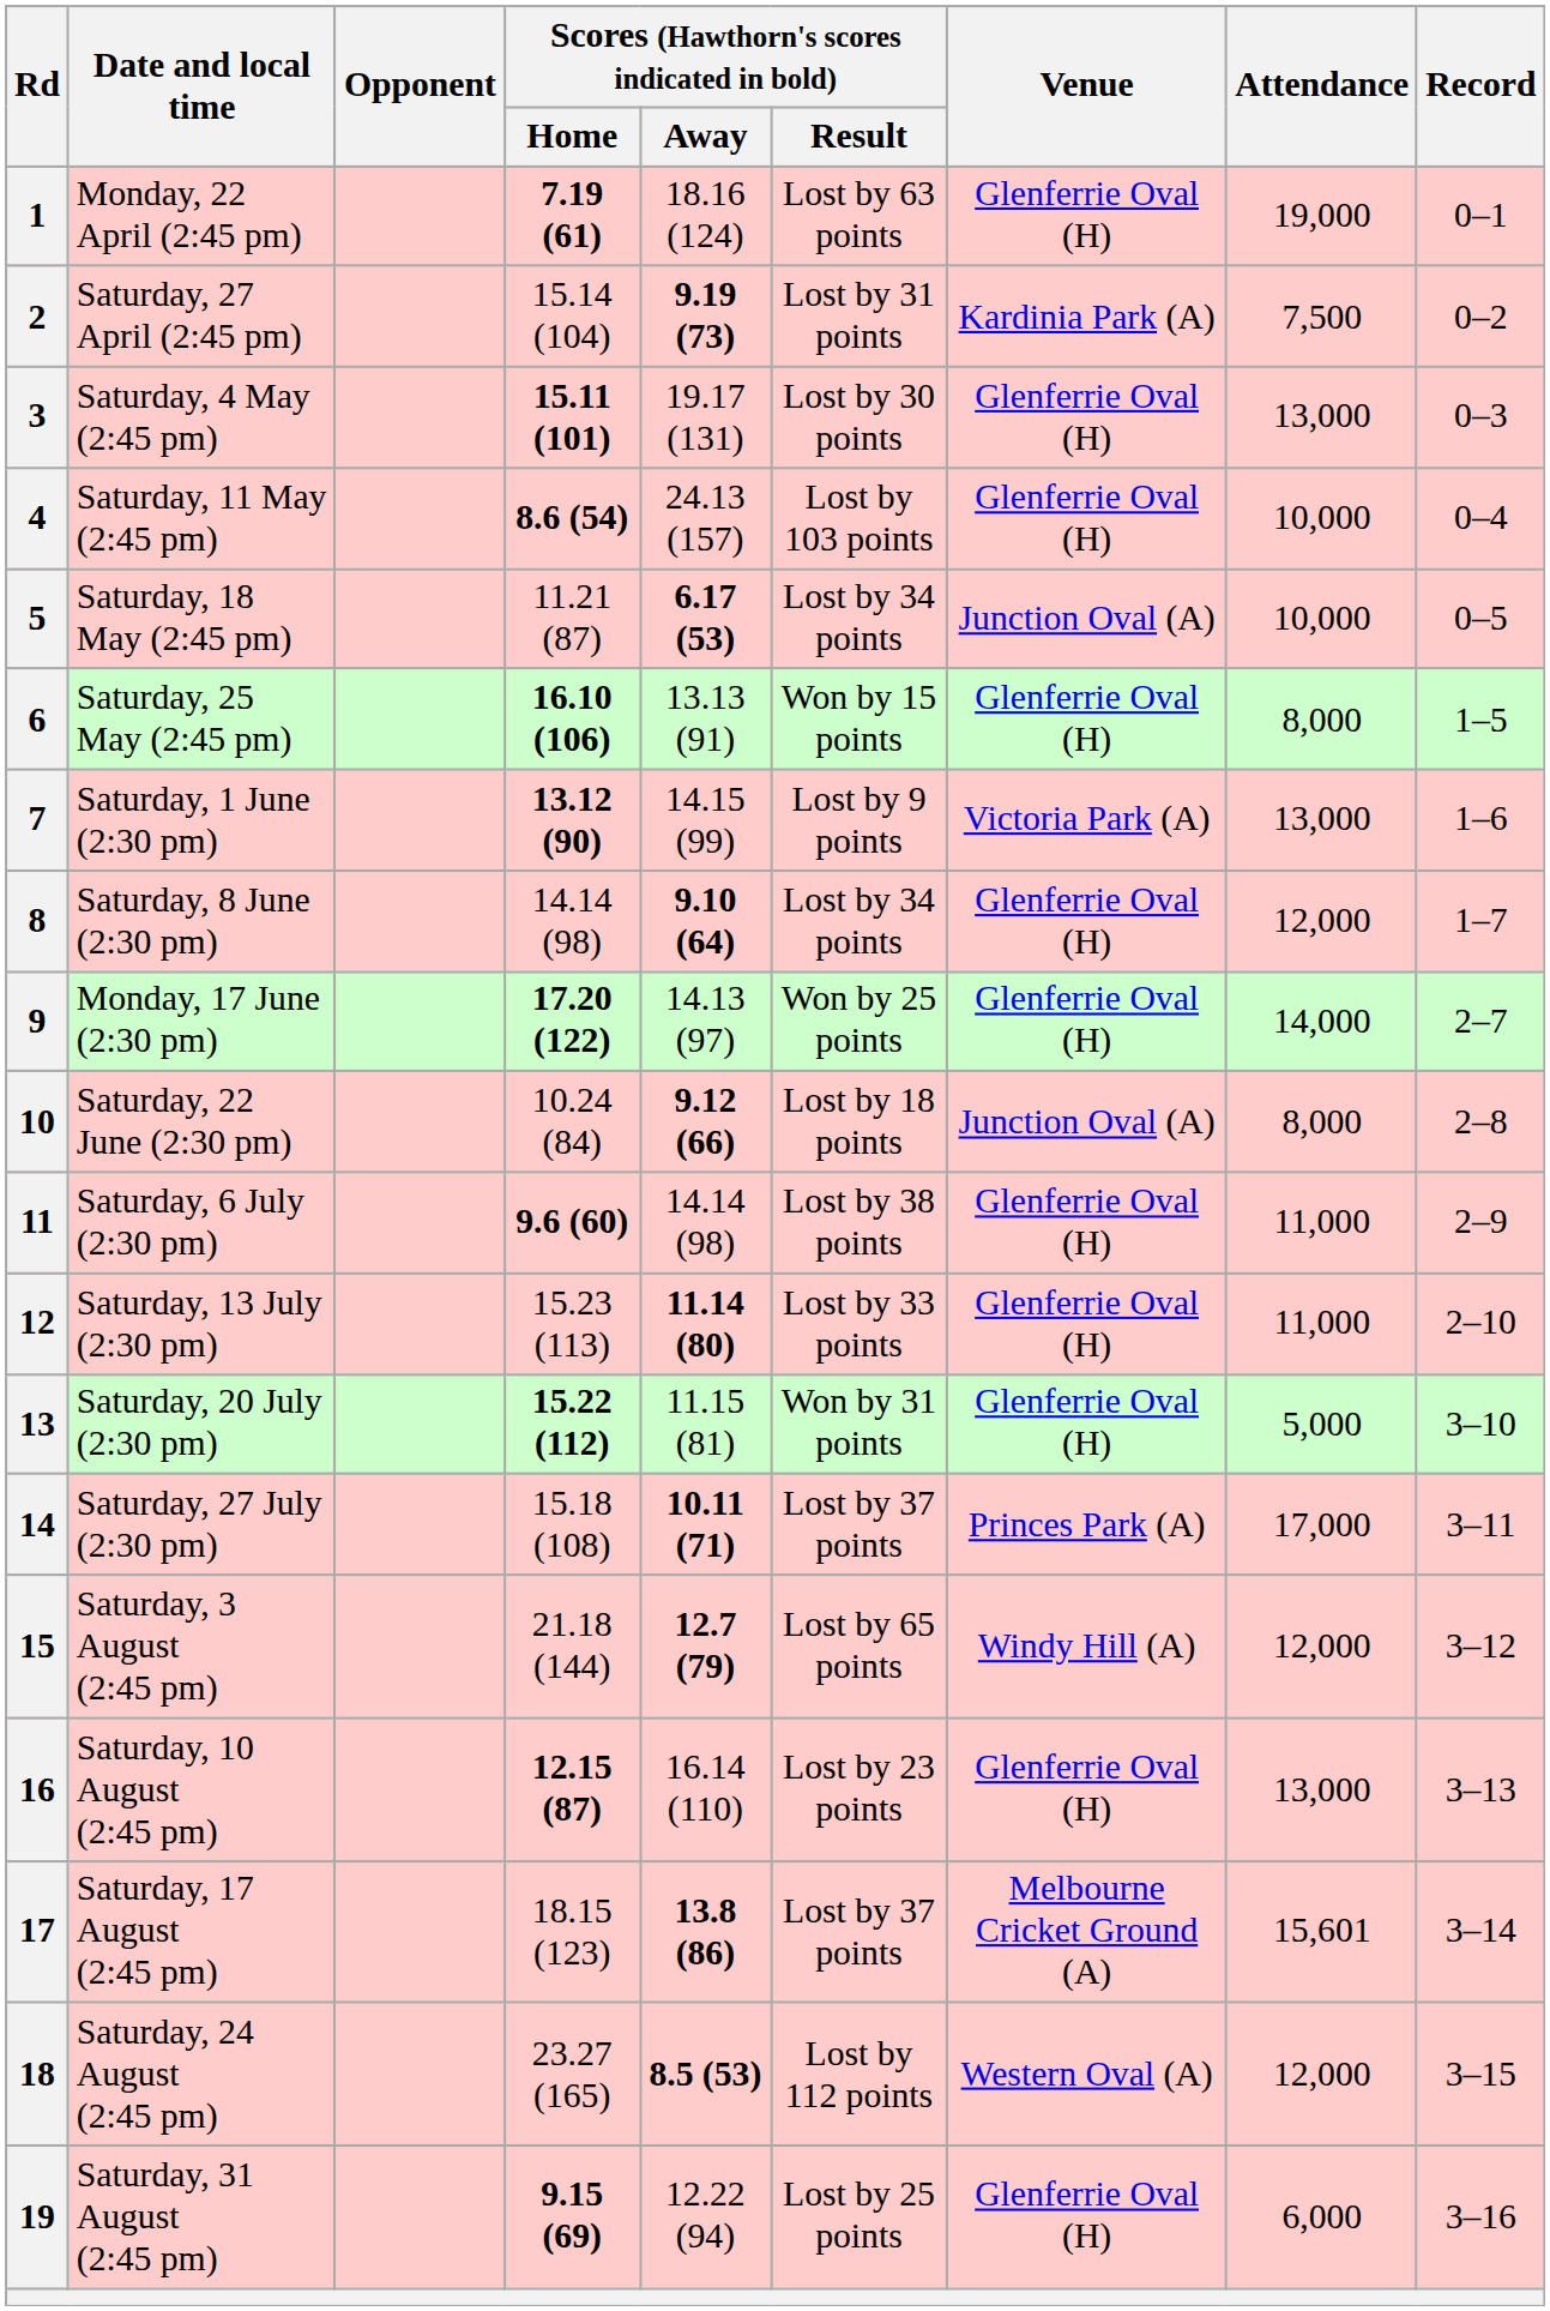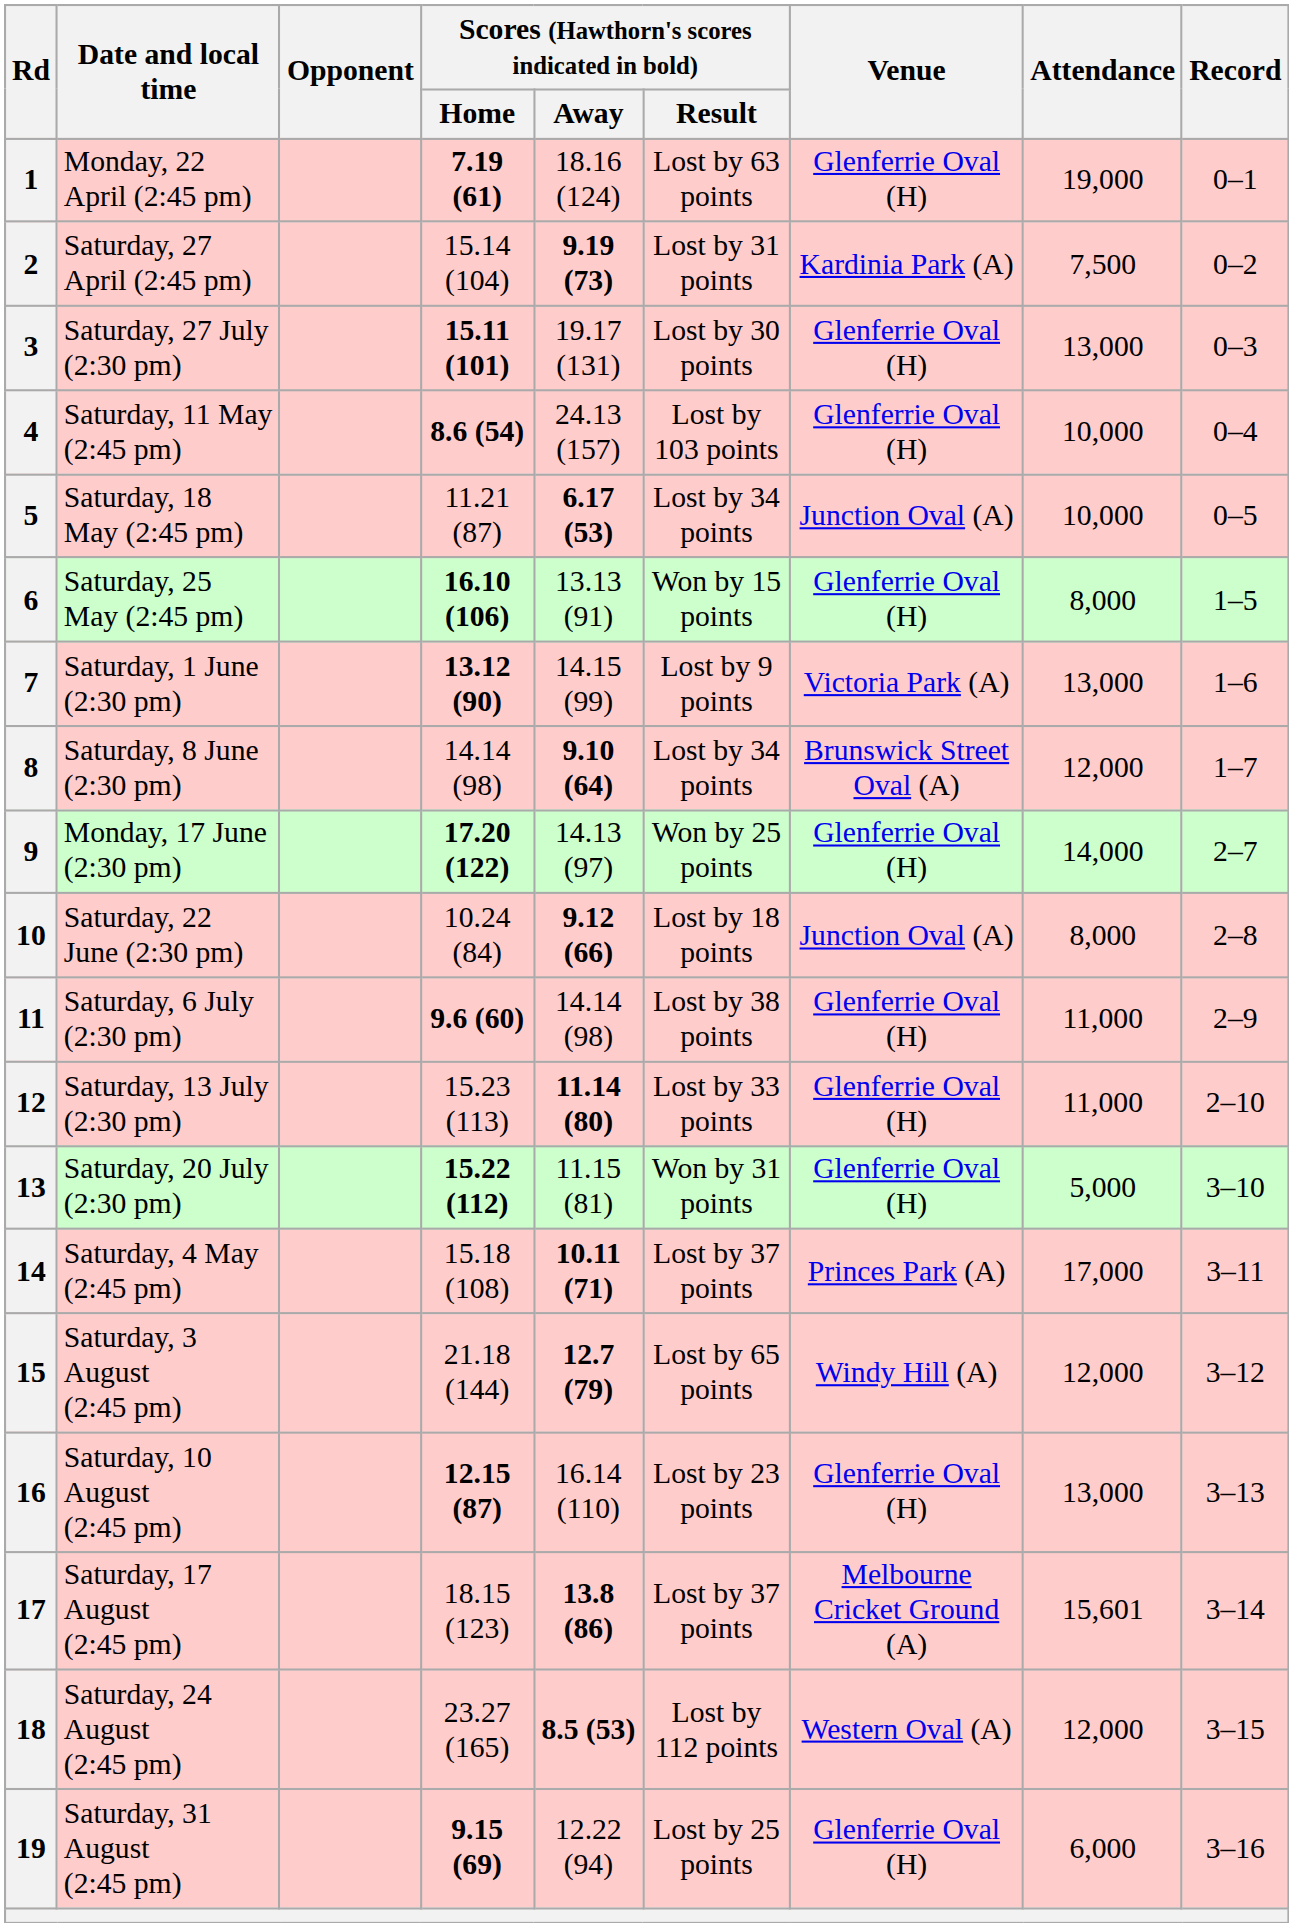3 | Date and local time: Saturday, 4 May (2:45 pm) -> Saturday, 27 July (2:30 pm)
8 | Venue: Glenferrie Oval (H) -> Brunswick Street Oval (A)
14 | Date and local time: Saturday, 27 July (2:30 pm) -> Saturday, 4 May (2:45 pm)
